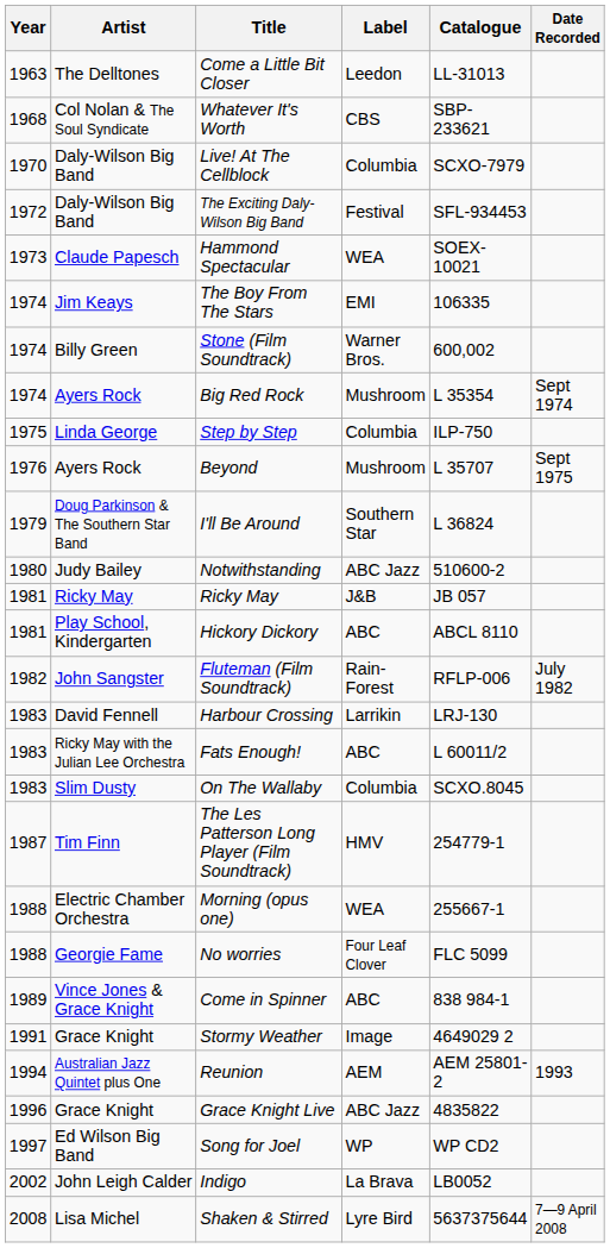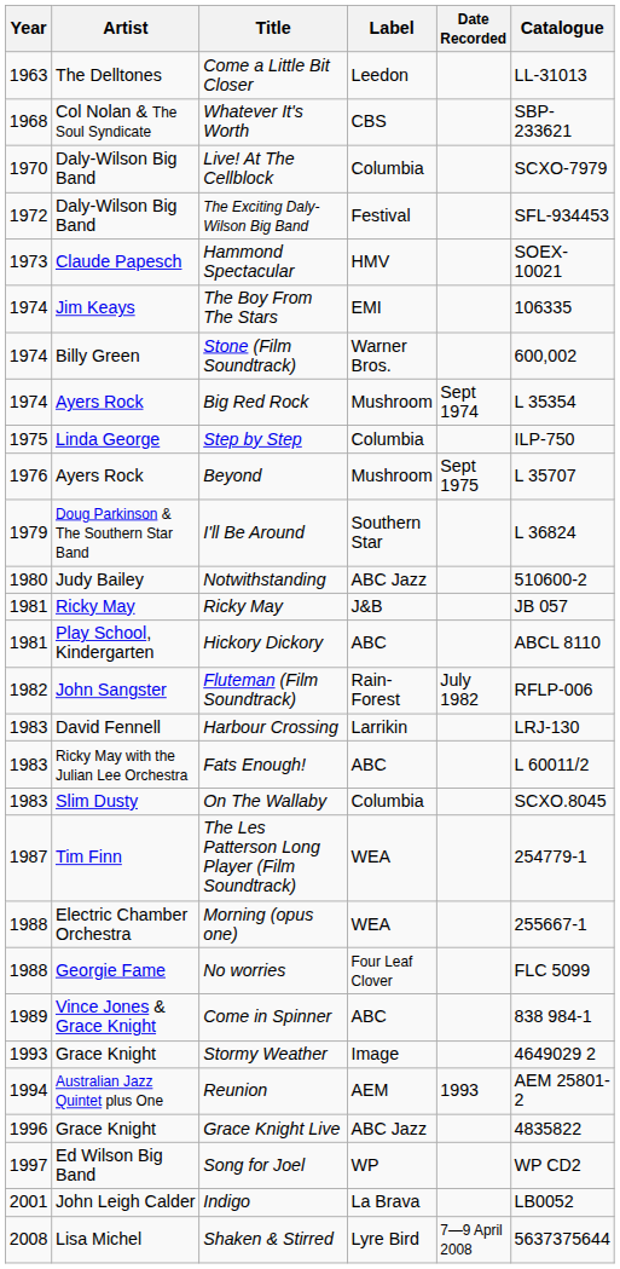columns swapped: Catalogue <-> Date Recorded
Hammond Spectacular | Label: WEA -> HMV
The Les Patterson Long Player (Film Soundtrack) | Label: HMV -> WEA
Stormy Weather | Year: 1991 -> 1993
Indigo | Year: 2002 -> 2001
